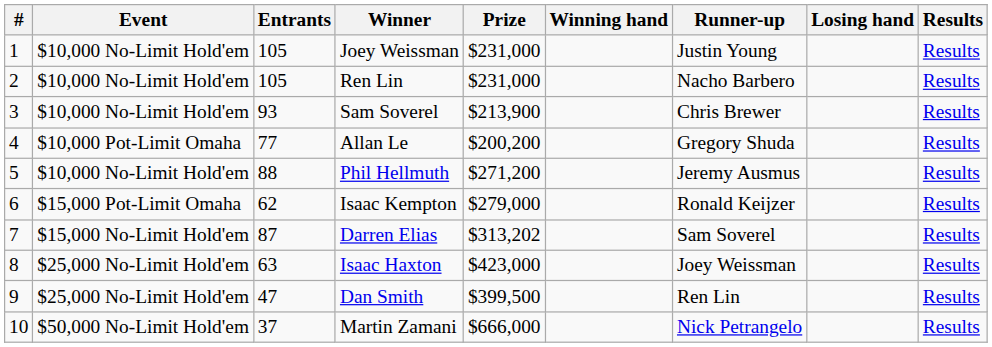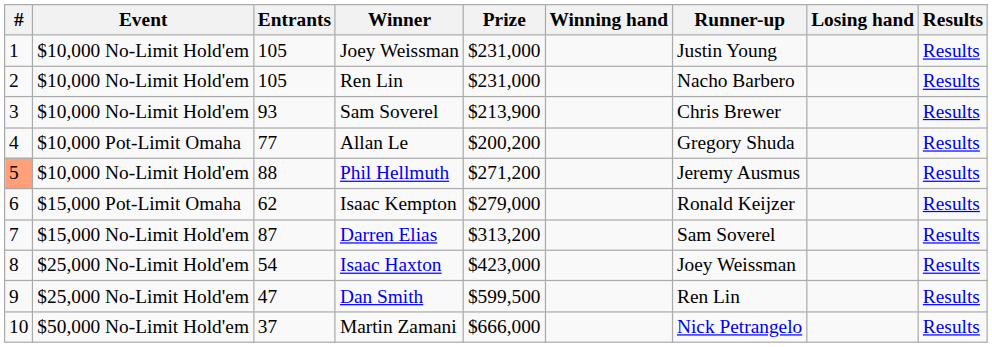Phil Hellmuth | #: no background -> lightsalmon background
Darren Elias | Prize: $313,202 -> $313,200
Isaac Haxton | Entrants: 63 -> 54
Dan Smith | Prize: $399,500 -> $599,500
